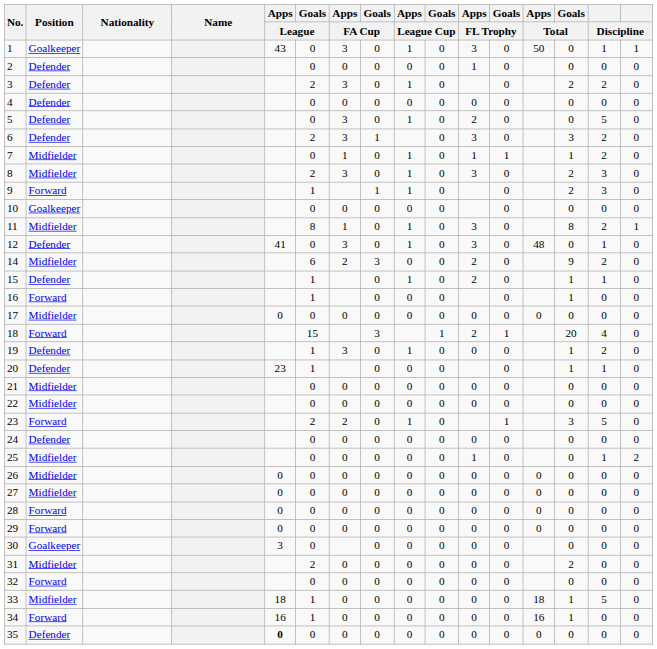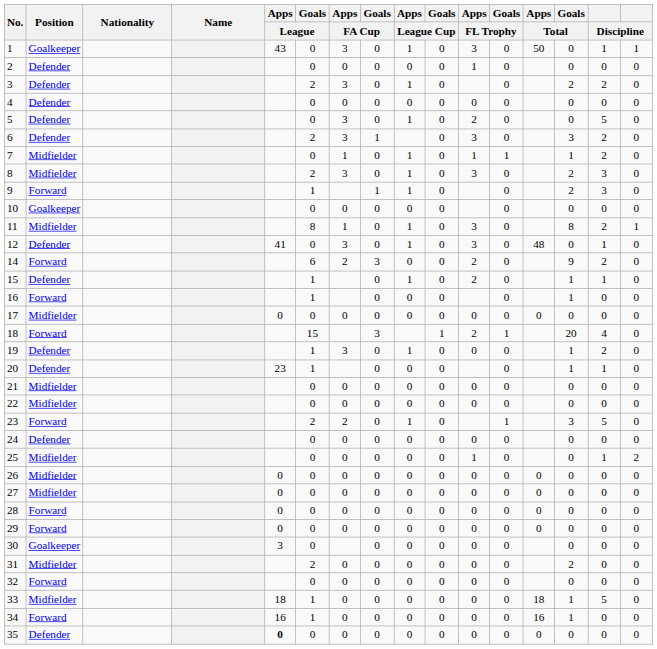14 | Position: Midfielder -> Forward
